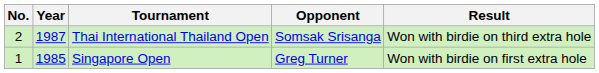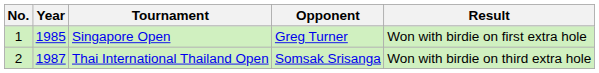rows swapped: Singapore Open <-> Thai International Thailand Open
